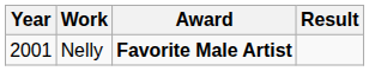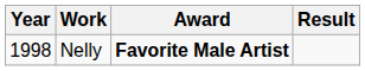Nelly | Year: 2001 -> 1998
